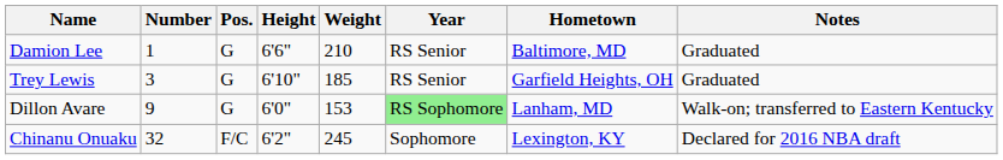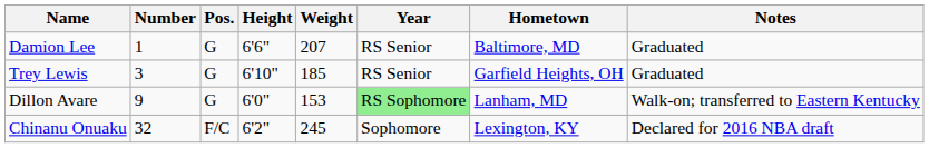Damion Lee | Weight: 210 -> 207
